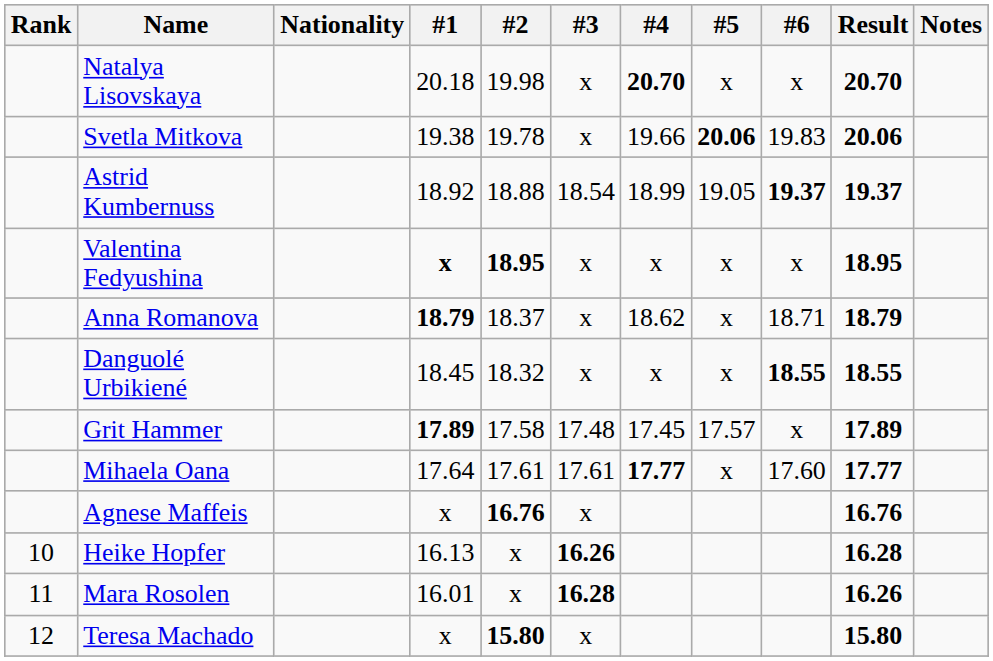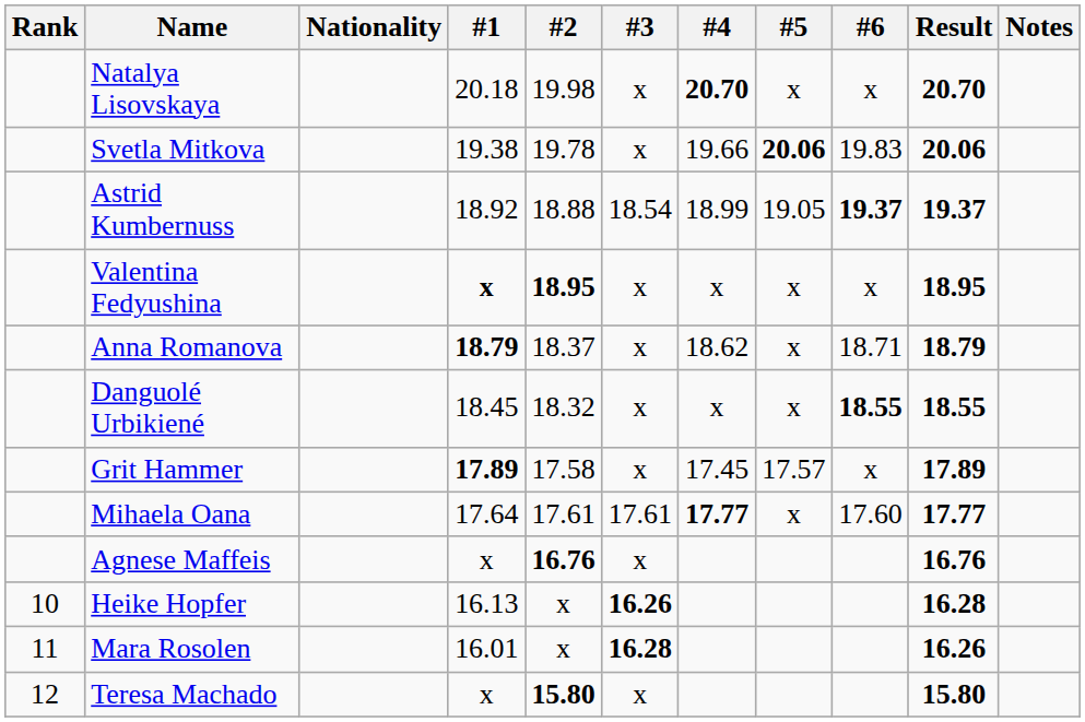Grit Hammer | #3: 17.48 -> x
